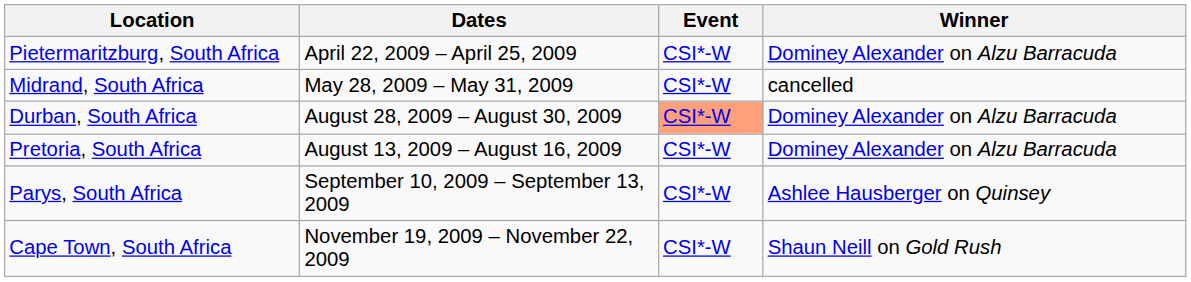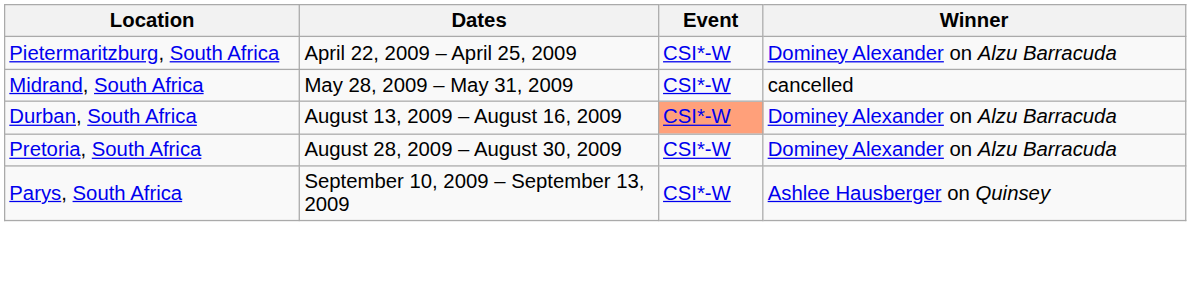Durban, South Africa | Dates: August 28, 2009 – August 30, 2009 -> August 13, 2009 – August 16, 2009
Pretoria, South Africa | Dates: August 13, 2009 – August 16, 2009 -> August 28, 2009 – August 30, 2009
- row: Cape Town, South Africa | November 19, 2009 – November 22, 2009 | CSI*-W | Shaun Neill on Gold Rush
